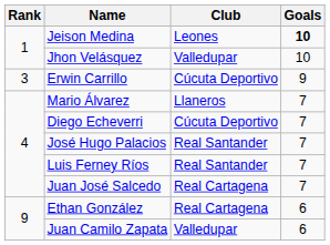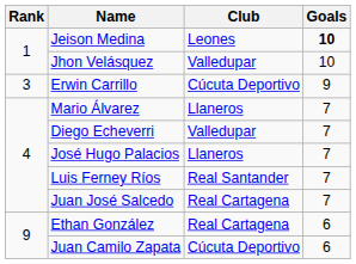Diego Echeverri | Club: Cúcuta Deportivo -> Valledupar
José Hugo Palacios | Club: Real Santander -> Llaneros
Juan Camilo Zapata | Club: Valledupar -> Cúcuta Deportivo
